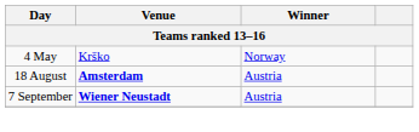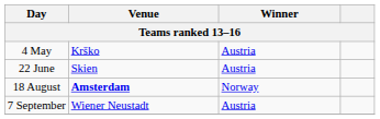4 May | Winner: Norway -> Austria
+ row: 22 June | Skien | Austria
18 August | Winner: Austria -> Norway
7 September | Venue: bold -> normal
